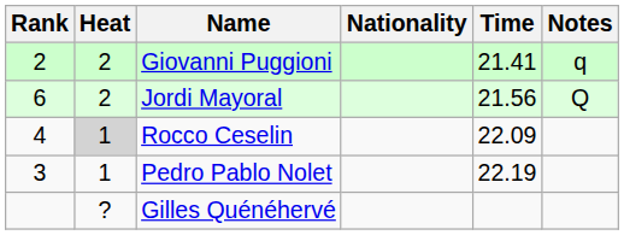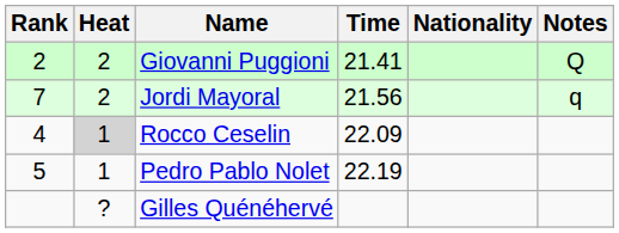columns swapped: Nationality <-> Time
Giovanni Puggioni | Notes: q -> Q
Jordi Mayoral | Rank: 6 -> 7
Jordi Mayoral | Notes: Q -> q
Pedro Pablo Nolet | Rank: 3 -> 5
